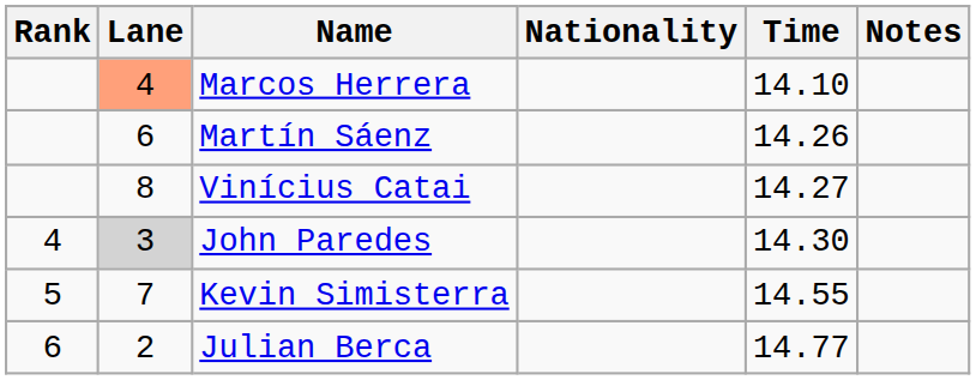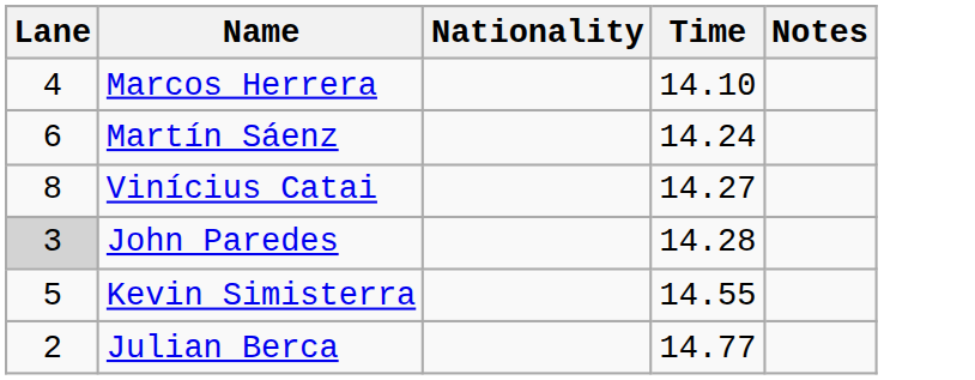- column: Rank | 4 | 5 | 6
Marcos Herrera | Lane: lightsalmon background -> no background
Martín Sáenz | Time: 14.26 -> 14.24
John Paredes | Time: 14.30 -> 14.28
Kevin Simisterra | Lane: 7 -> 5
